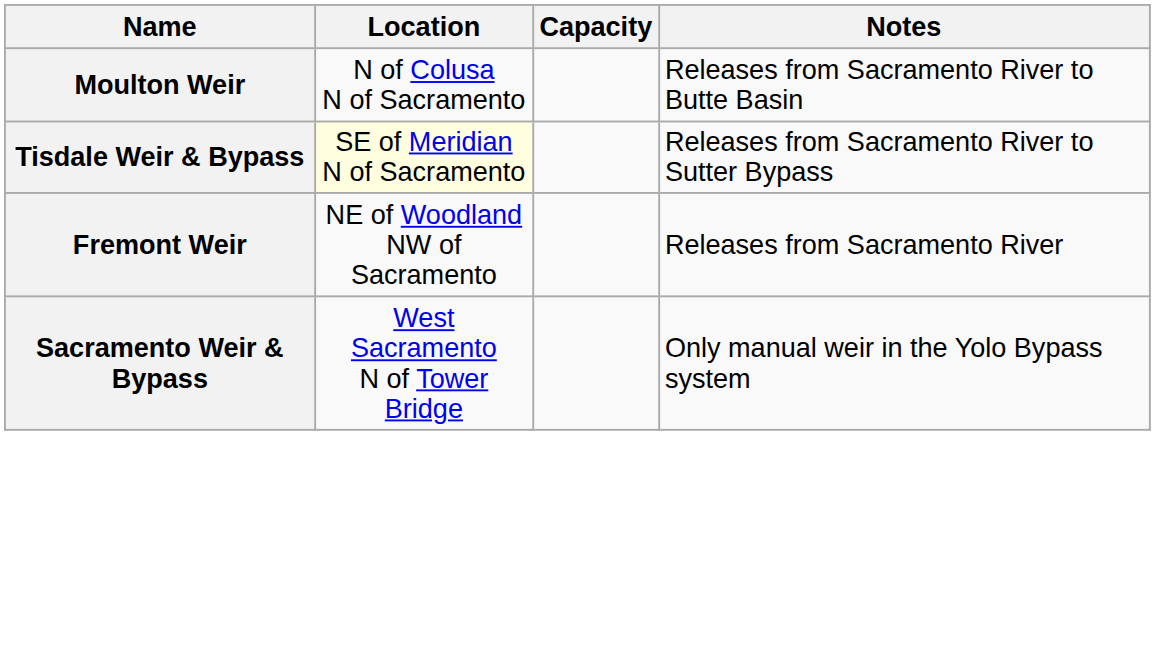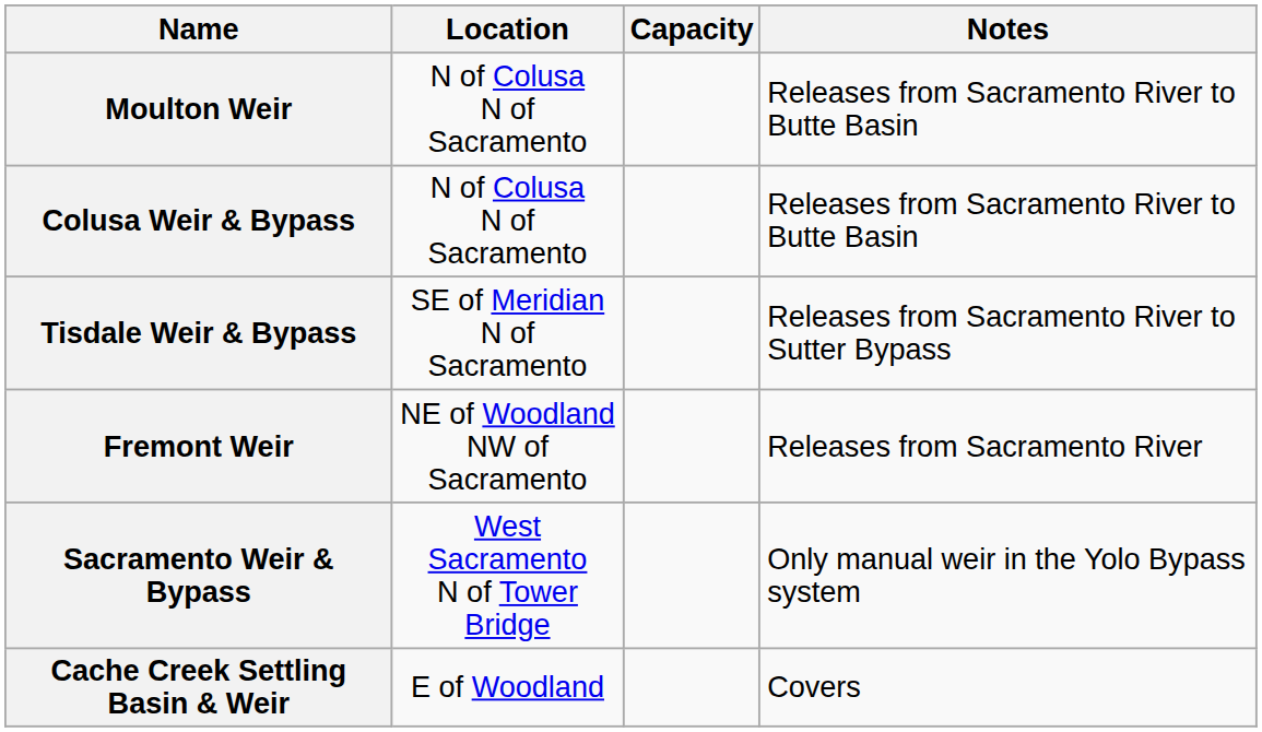+ row: Colusa Weir & Bypass | N of Colusa N of Sacramento | Releases from Sacramento River to Butte Basin
Tisdale Weir & Bypass | Location: lightyellow background -> no background
+ row: Cache Creek Settling Basin & Weir | E of Woodland | Covers
